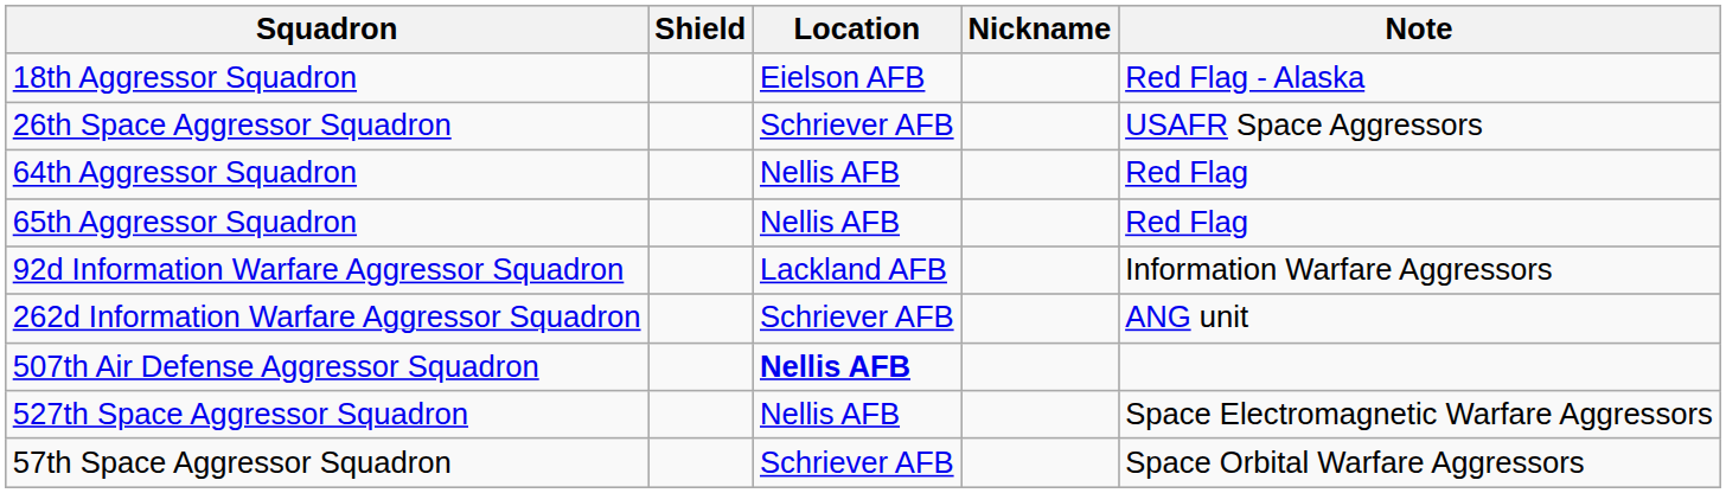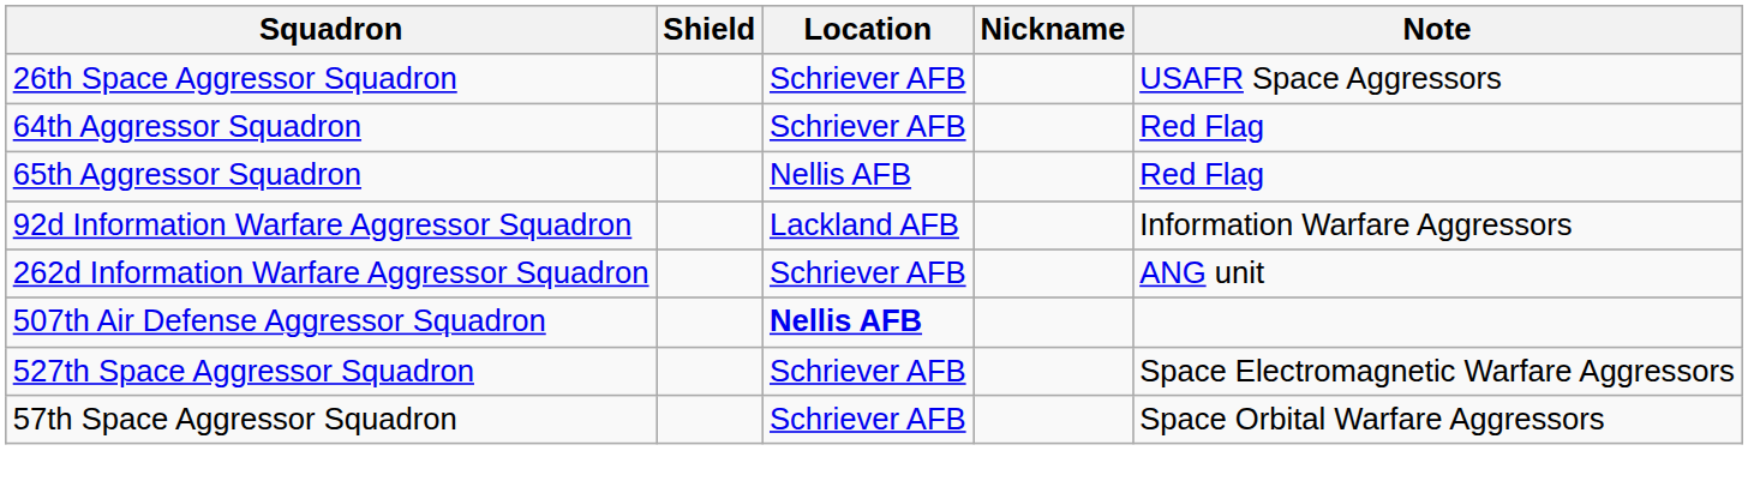- row: 18th Aggressor Squadron | Eielson AFB | Red Flag - Alaska
64th Aggressor Squadron | Location: Nellis AFB -> Schriever AFB
527th Space Aggressor Squadron | Location: Nellis AFB -> Schriever AFB
